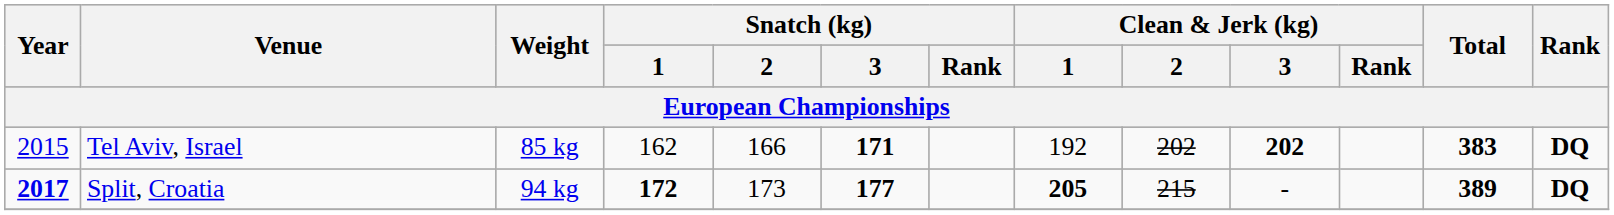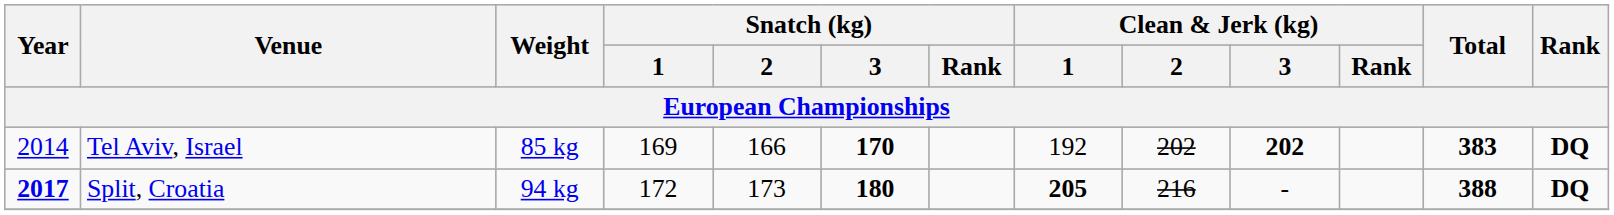Tel Aviv, Israel | Year: 2015 -> 2014
Tel Aviv, Israel | Snatch (kg) / 1: 162 -> 169
Tel Aviv, Israel | Snatch (kg) / 3: 171 -> 170
Split, Croatia | Snatch (kg) / 1: bold -> normal
Split, Croatia | Snatch (kg) / 3: 177 -> 180
Split, Croatia | Clean & Jerk (kg) / 2: 215 -> 216
Split, Croatia | Total: 389 -> 388
